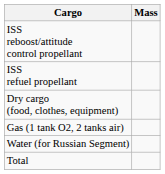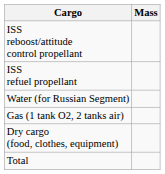rows swapped: Water (for Russian Segment) <-> Dry cargo (food, clothes, equipment)
